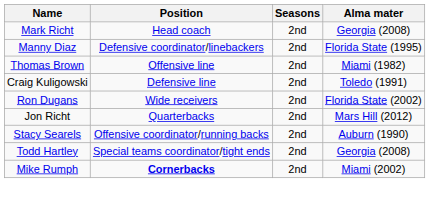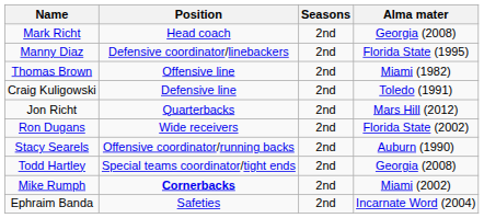rows swapped: Jon Richt <-> Ron Dugans
+ row: Ephraim Banda | Safeties | 2nd | Incarnate Word (2004)
